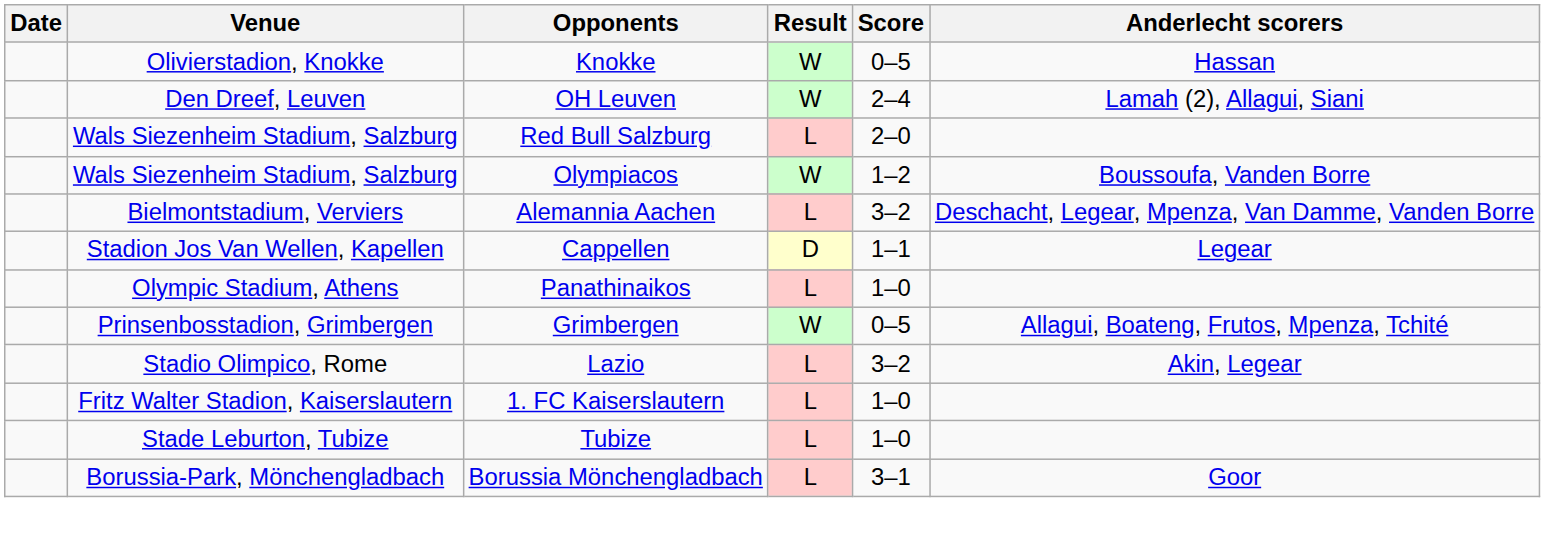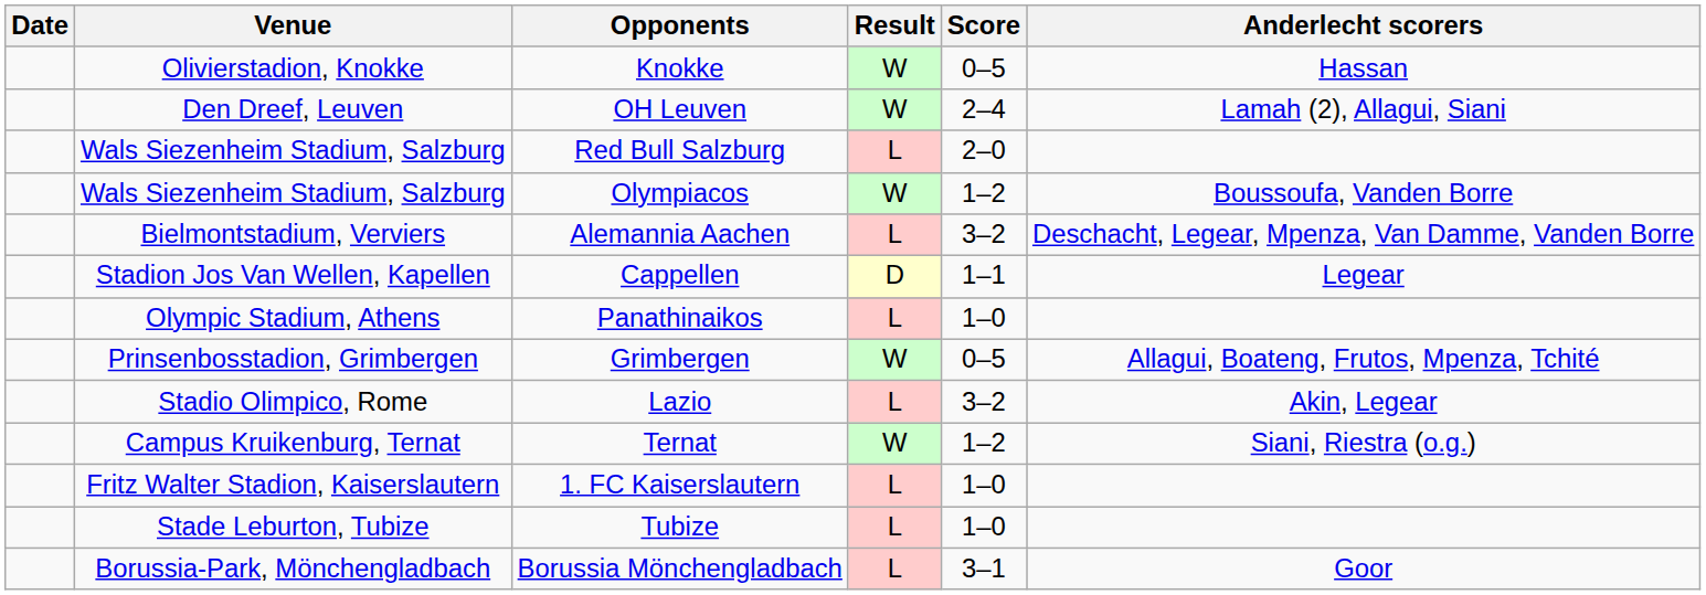+ row: Campus Kruikenburg, Ternat | Ternat | W | 1–2 | Siani, Riestra (o.g.)
